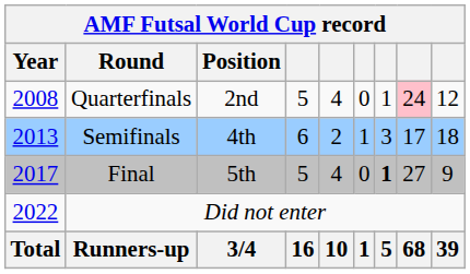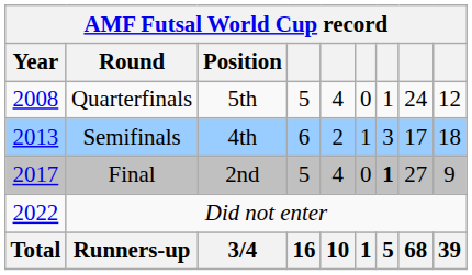Quarterfinals | Position: 2nd -> 5th
Quarterfinals | column 8: pink background -> no background
Final | Position: 5th -> 2nd
